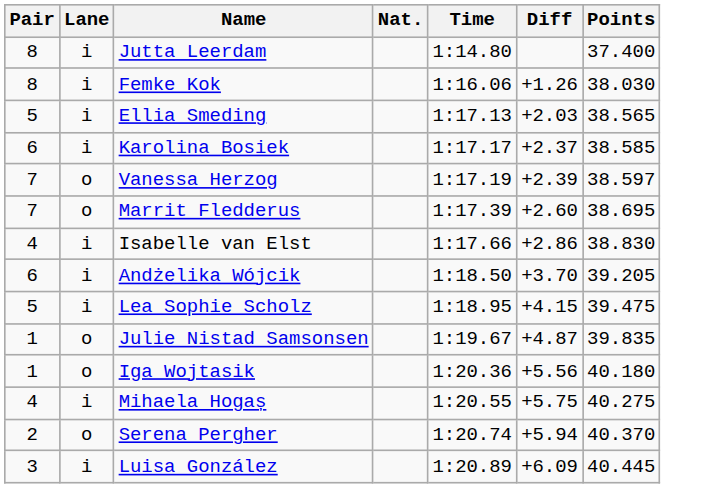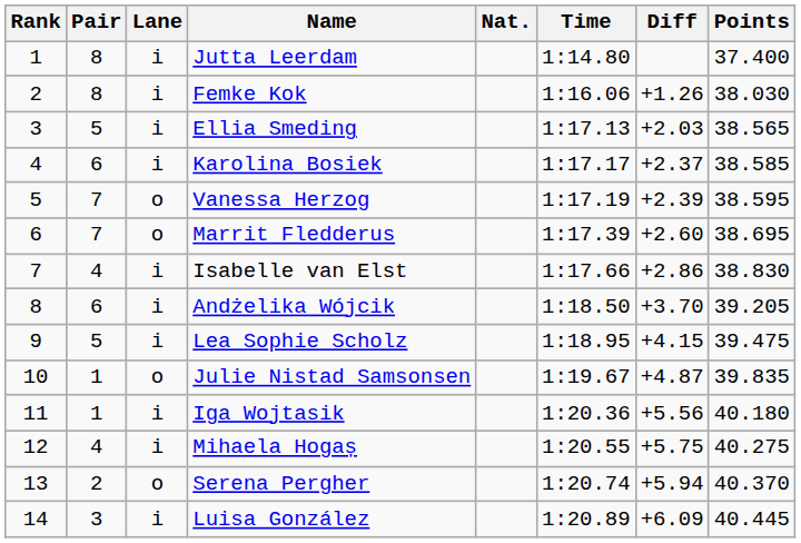+ column: Rank | 1 | 2 | 3 | 4 | 5 | 6 | 7 | 8 | 9 | 10 | 11 | 12 | 13 | 14
Vanessa Herzog | Points: 38.597 -> 38.595
Iga Wojtasik | Lane: o -> i
